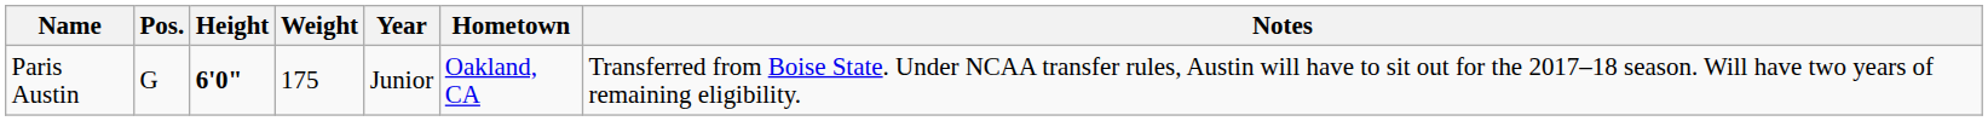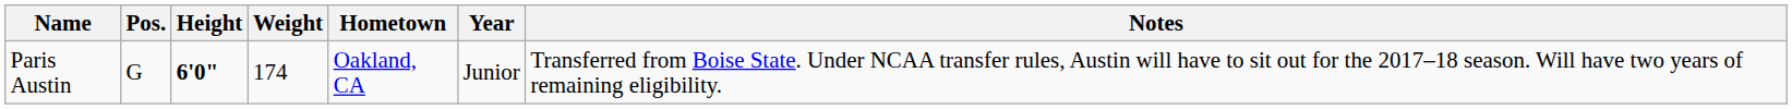columns swapped: Year <-> Hometown
Paris Austin | Weight: 175 -> 174
